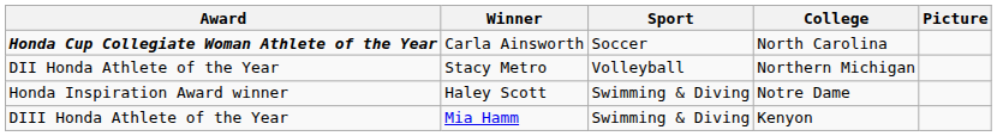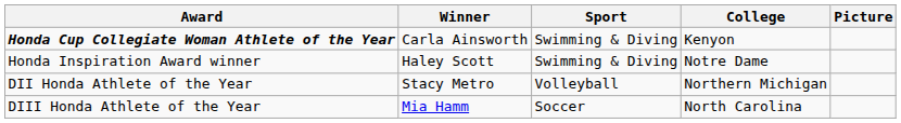Honda Cup Collegiate Woman Athlete of the Year | Sport: Soccer -> Swimming & Diving
Honda Cup Collegiate Woman Athlete of the Year | College: North Carolina -> Kenyon
rows swapped: Honda Inspiration Award winner <-> DII Honda Athlete of the Year
DIII Honda Athlete of the Year | Sport: Swimming & Diving -> Soccer
DIII Honda Athlete of the Year | College: Kenyon -> North Carolina
